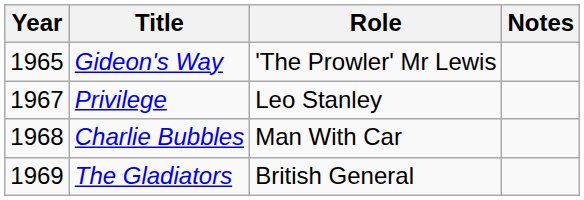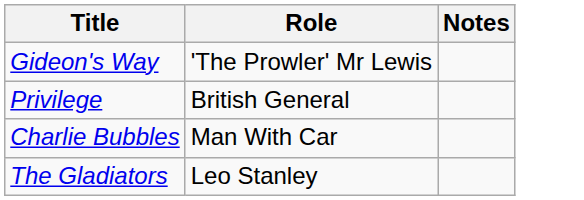- column: Year | 1965 | 1967 | 1968 | 1969
Privilege | Role: Leo Stanley -> British General
The Gladiators | Role: British General -> Leo Stanley
